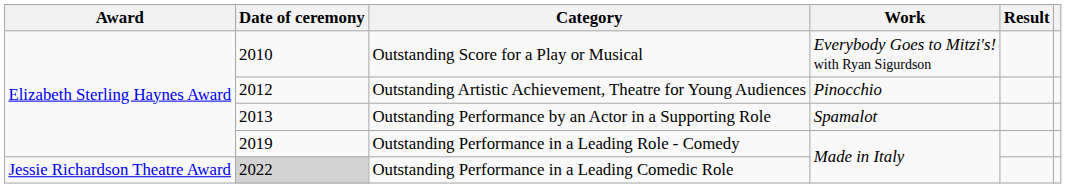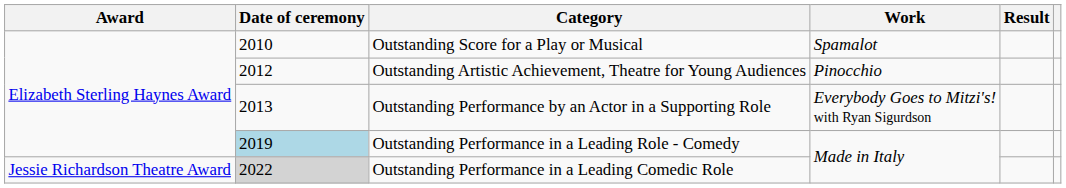Outstanding Score for a Play or Musical | Work: Everybody Goes to Mitzi's! with Ryan Sigurdson -> Spamalot
Outstanding Performance by an Actor in a Supporting Role | Work: Spamalot -> Everybody Goes to Mitzi's! with Ryan Sigurdson
Outstanding Performance in a Leading Role - Comedy | Date of ceremony: no background -> lightblue background
